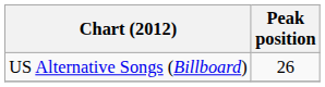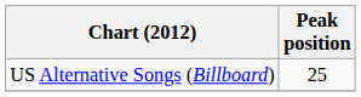US Alternative Songs (Billboard) | Peak position: 26 -> 25
